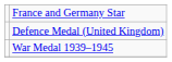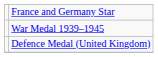rows swapped: Defence Medal (United Kingdom) <-> War Medal 1939–1945
